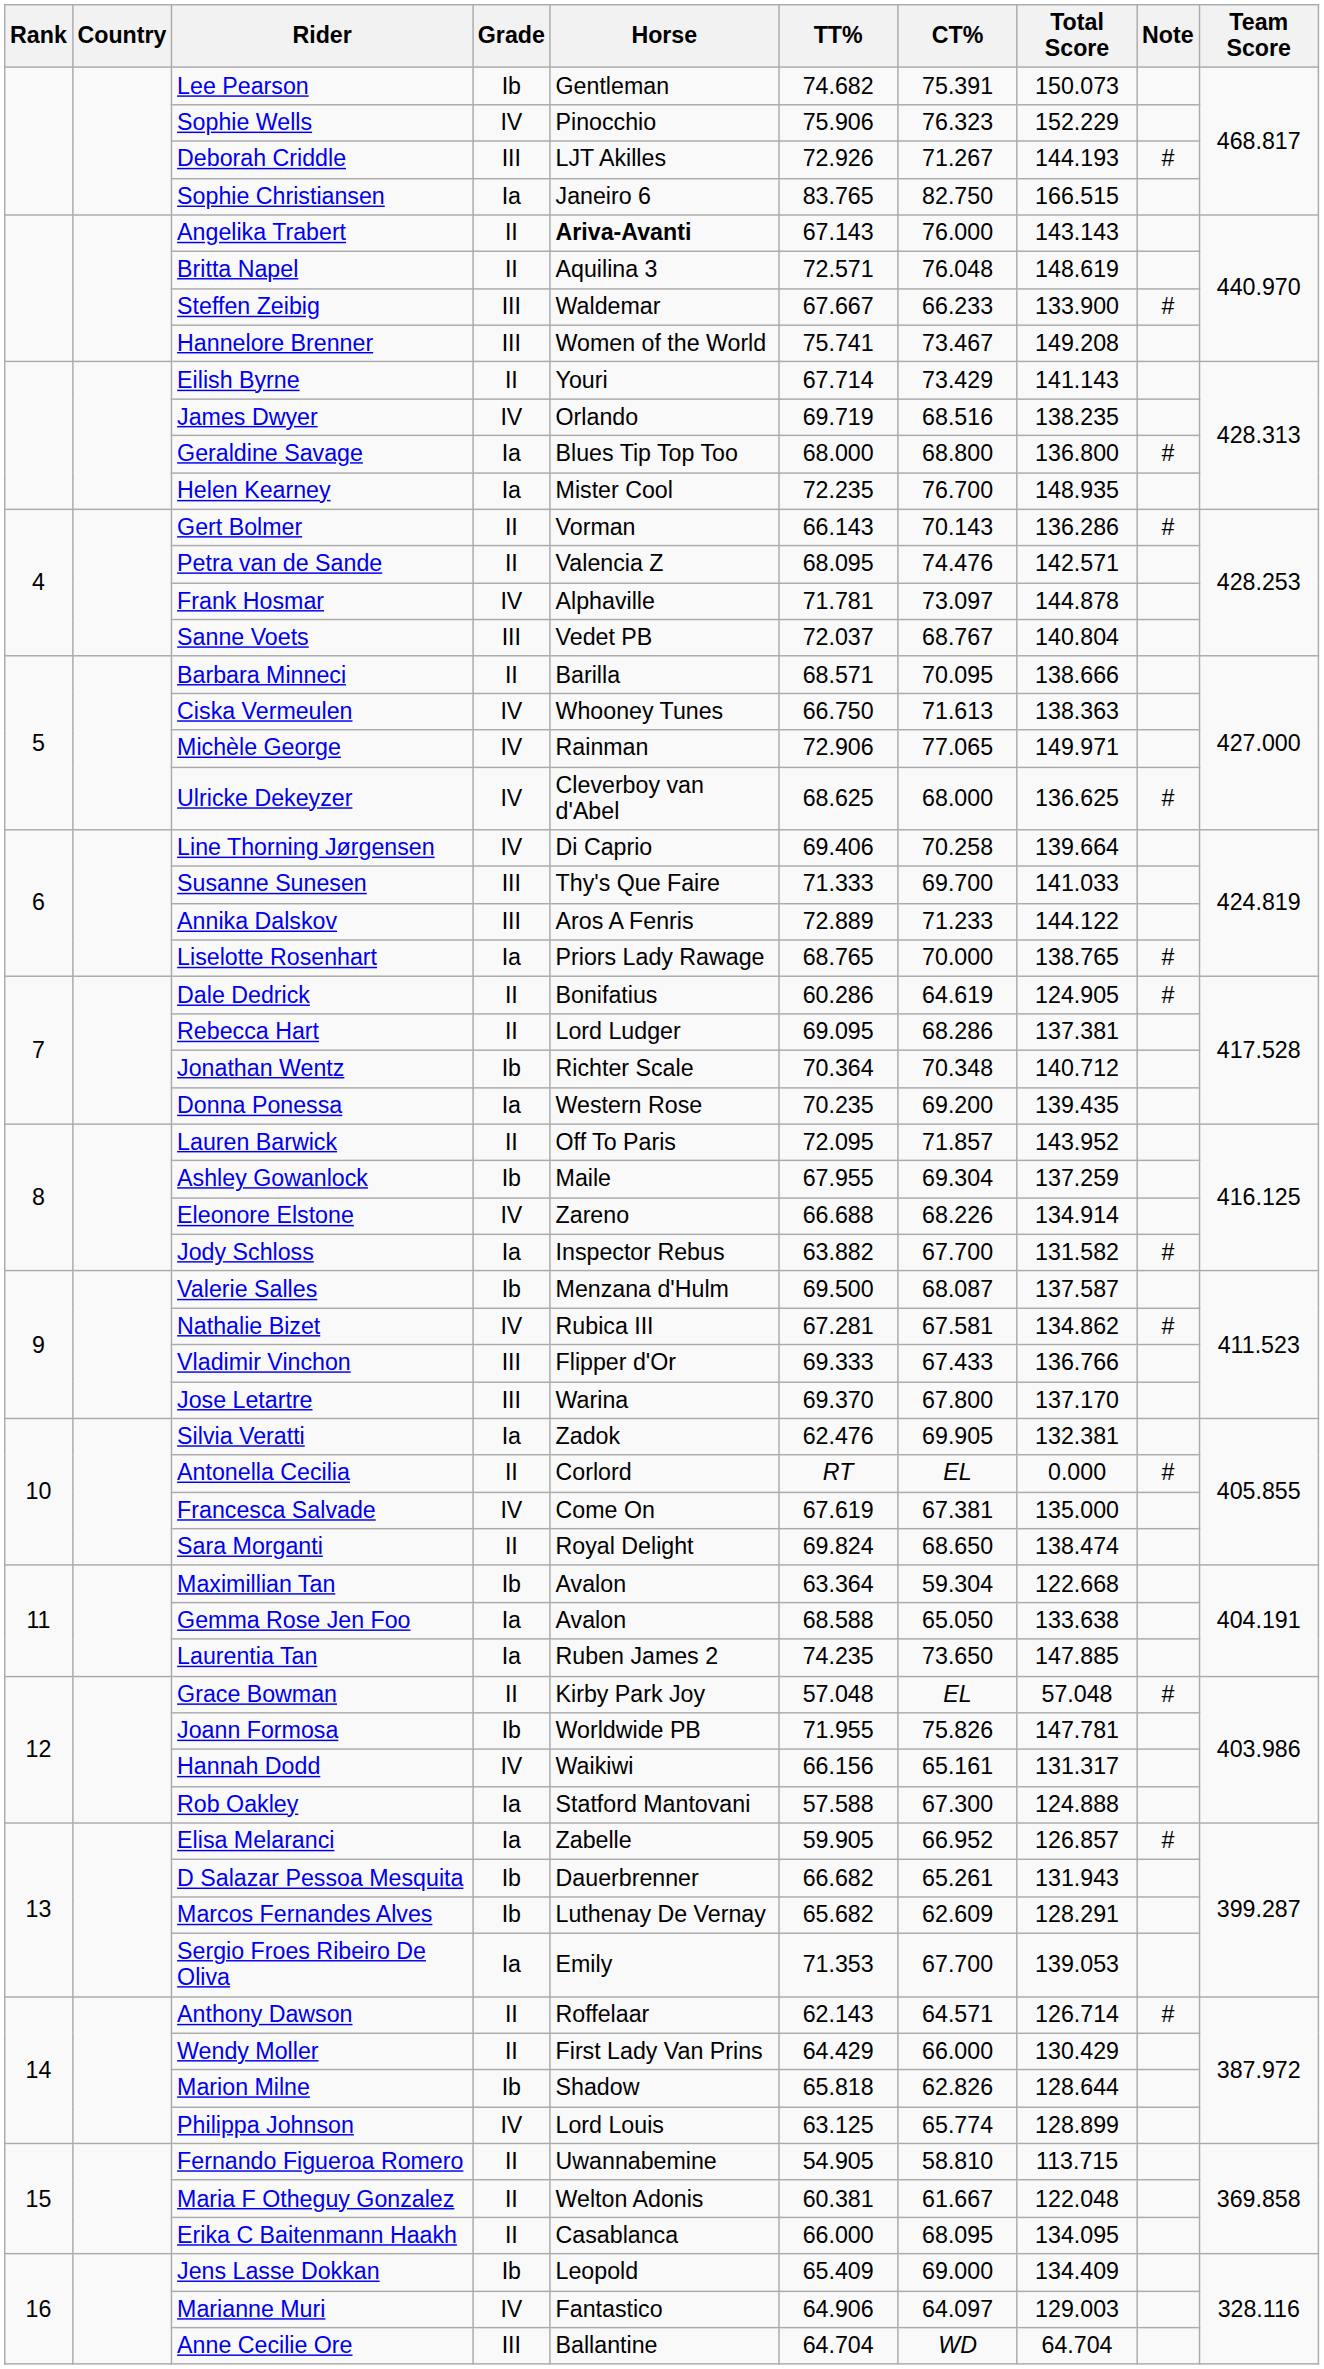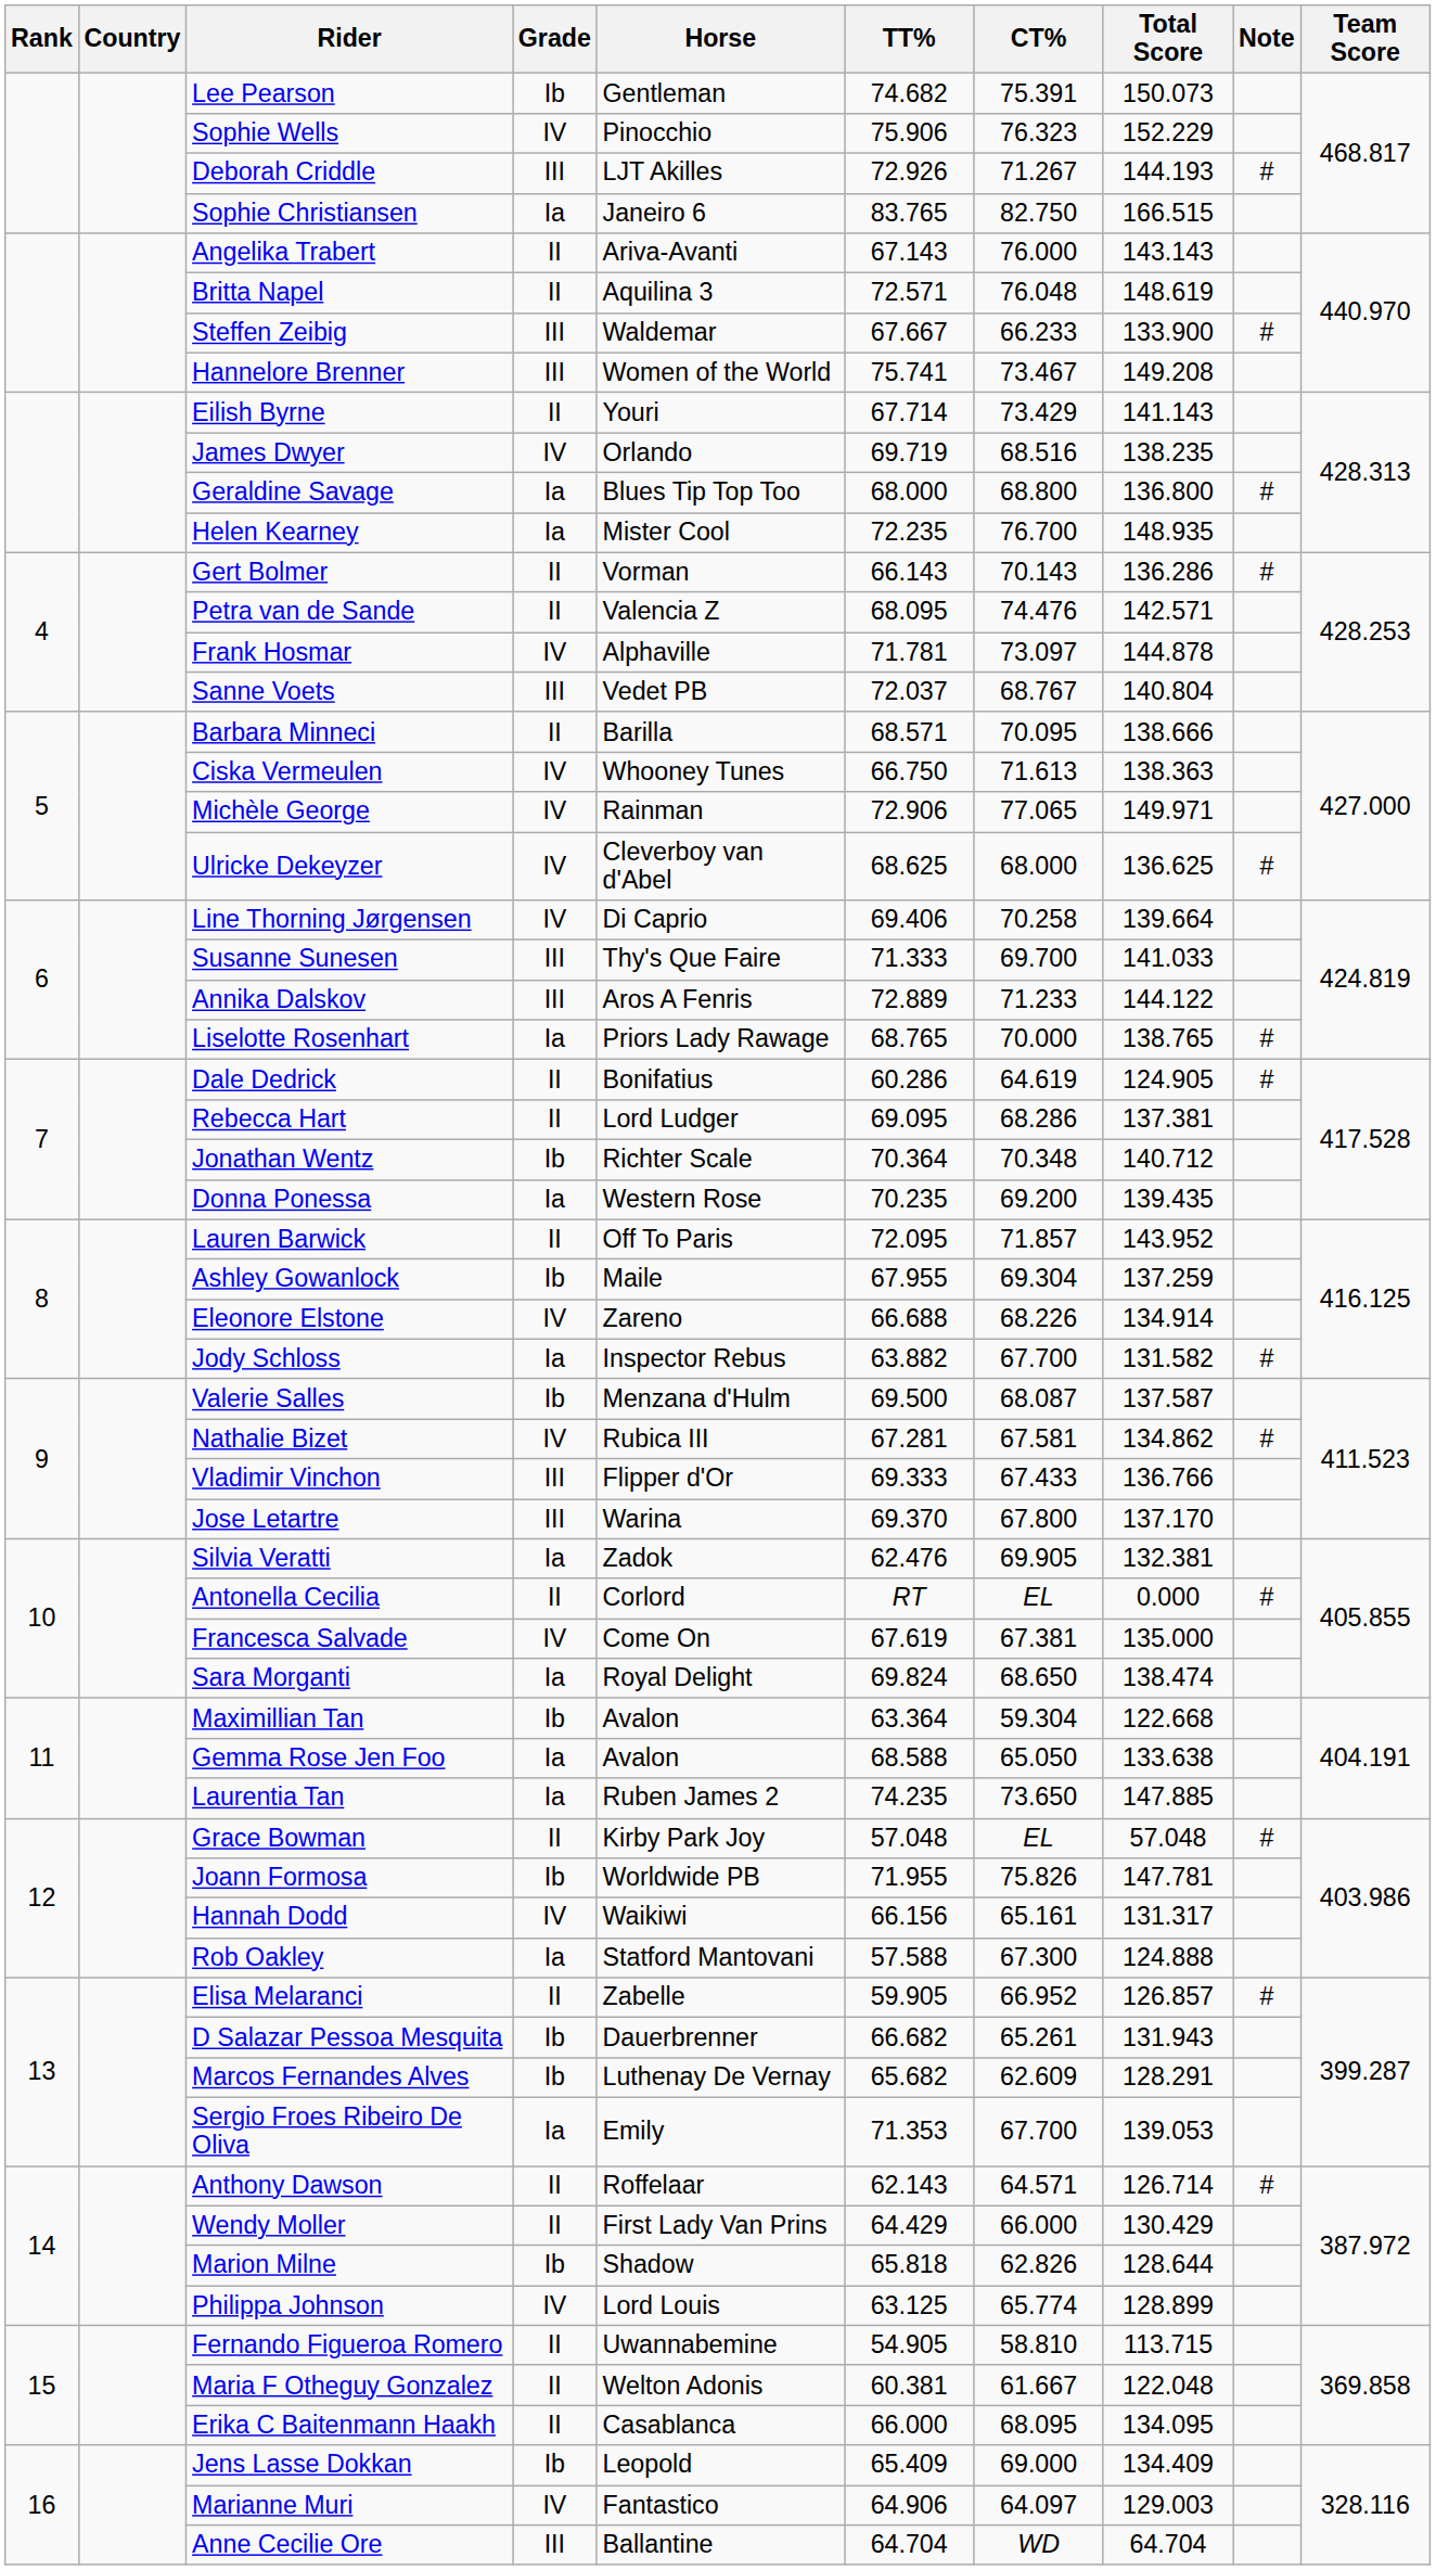Angelika Trabert | Horse: bold -> normal
Sara Morganti | Grade: II -> Ia
Elisa Melaranci | Grade: Ia -> II
